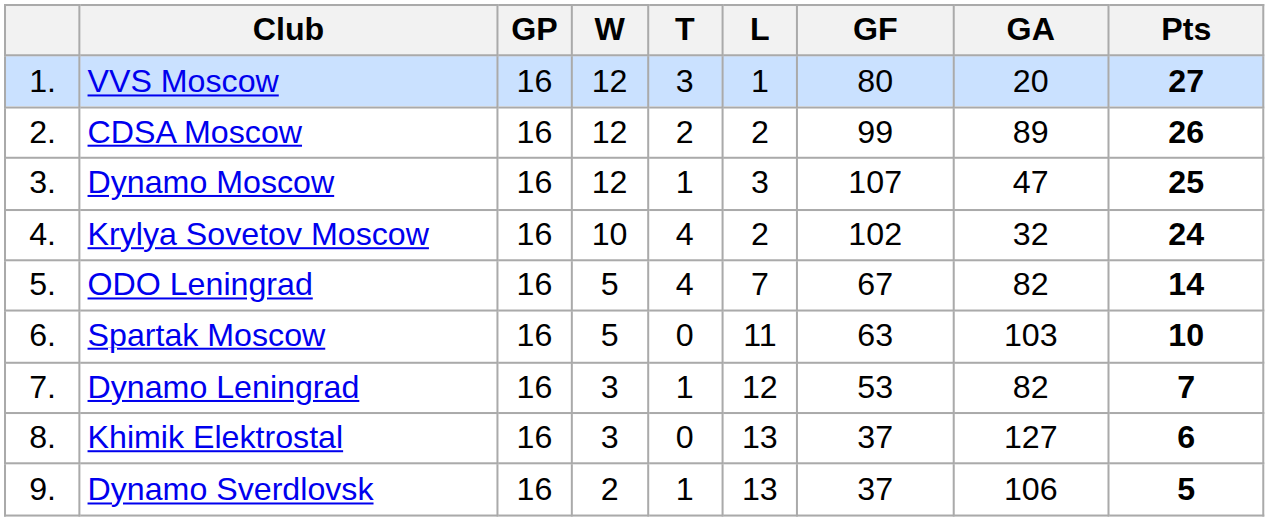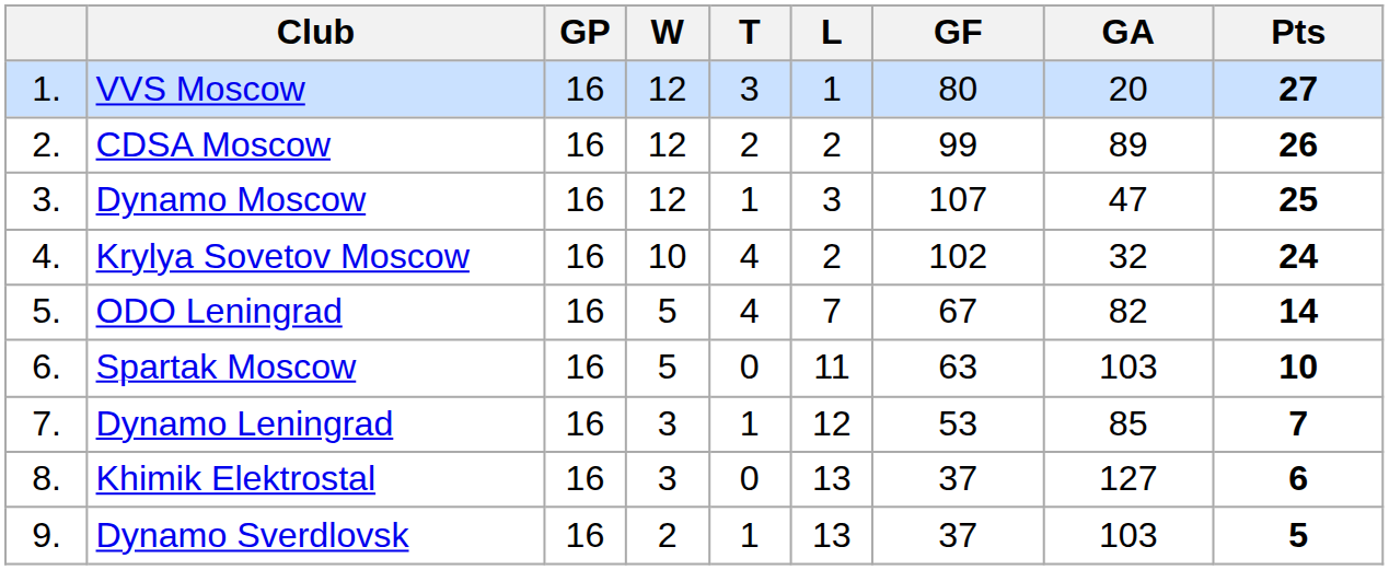Dynamo Leningrad | GA: 82 -> 85
Dynamo Sverdlovsk | GA: 106 -> 103
